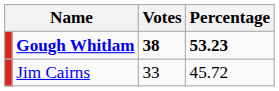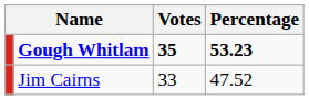Gough Whitlam | Votes: 38 -> 35
Jim Cairns | Percentage: 45.72 -> 47.52
